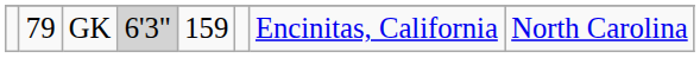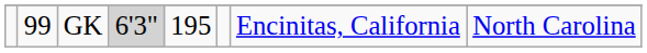GK | column 2: 79 -> 99
GK | column 5: 159 -> 195
